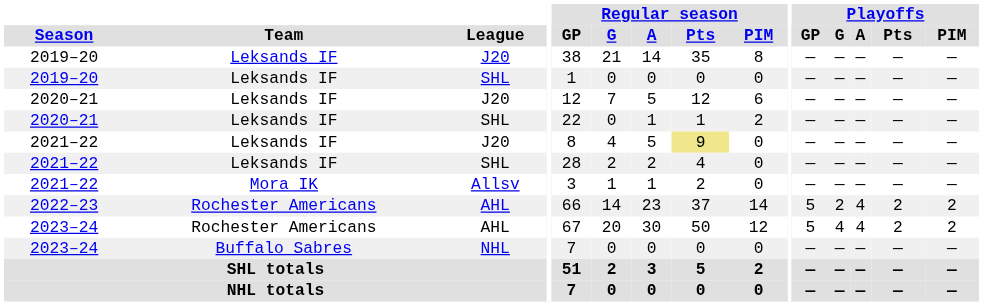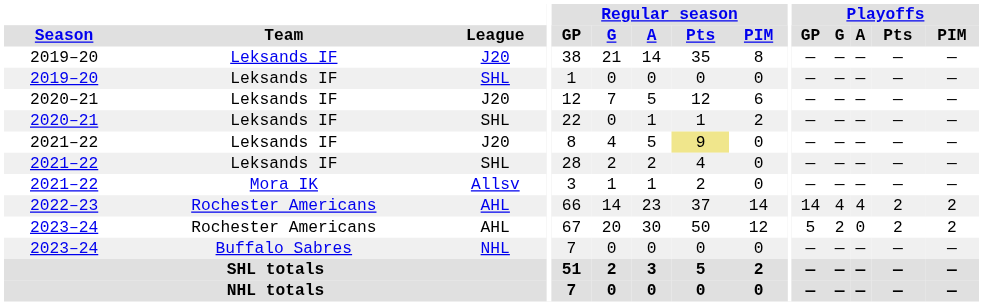2022–23 | Playoffs / GP: 5 -> 14
2022–23 | Playoffs / G: 2 -> 4
2023–24 / AHL | Playoffs / G: 4 -> 2
2023–24 / AHL | Playoffs / A: 4 -> 0
